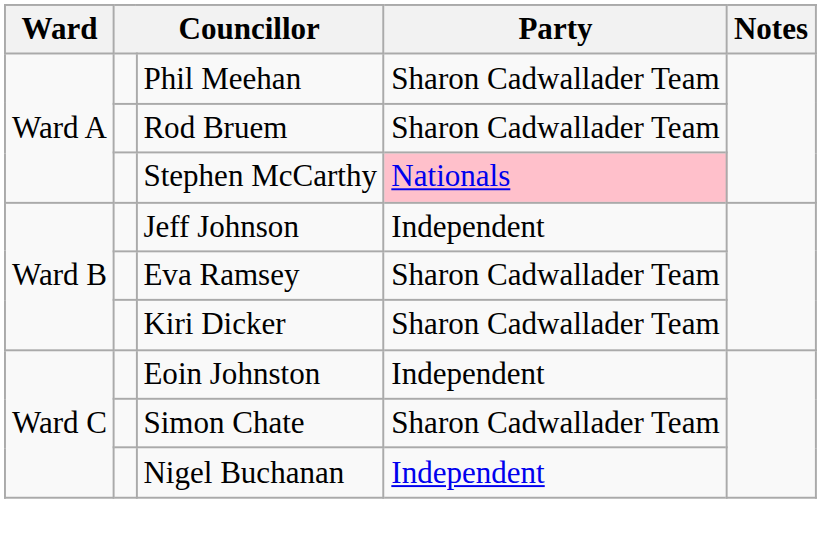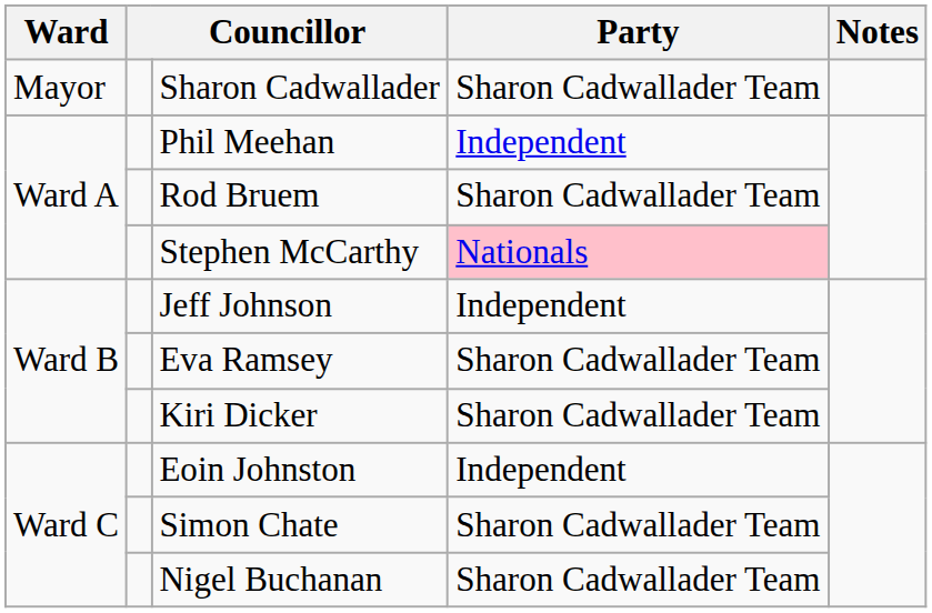+ row: Mayor | Sharon Cadwallader | Sharon Cadwallader Team
Phil Meehan | Party: Sharon Cadwallader Team -> Independent
Nigel Buchanan | Party: Independent -> Sharon Cadwallader Team
